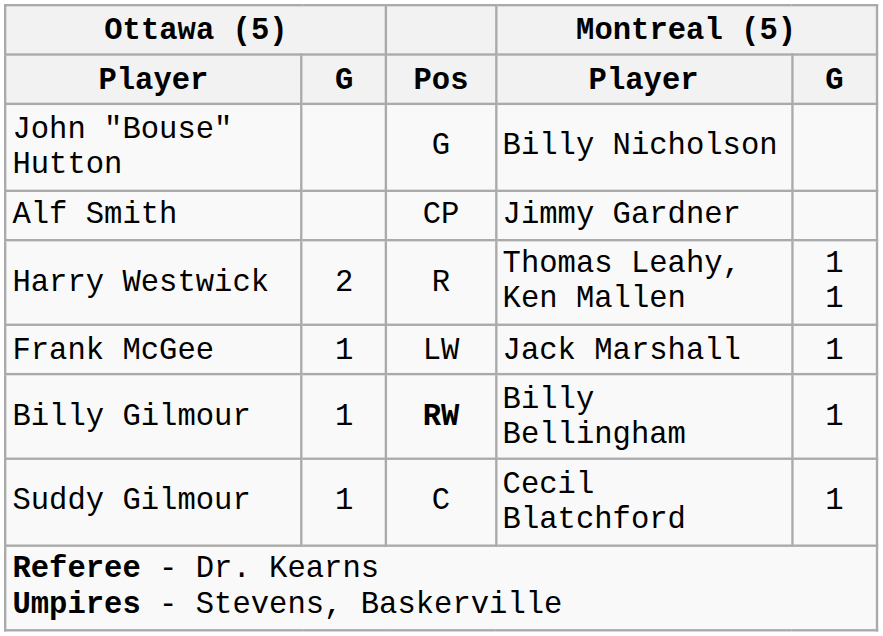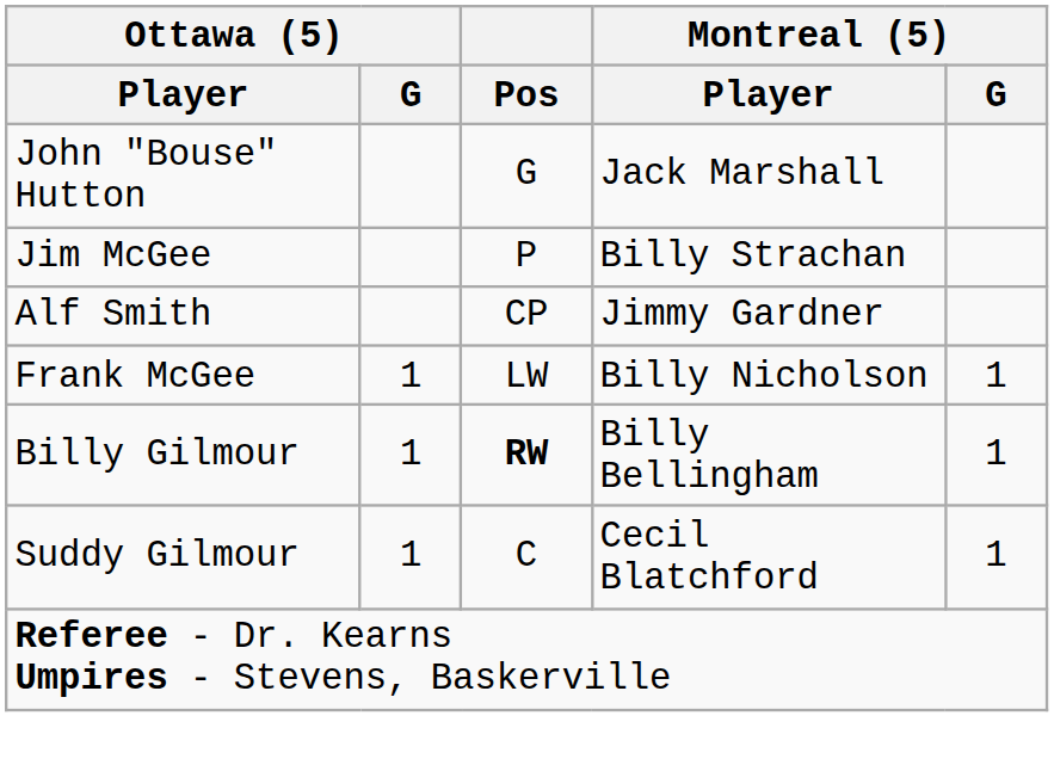John "Bouse" Hutton | Montreal (5) / Player: Billy Nicholson -> Jack Marshall
+ row: Jim McGee | P | Billy Strachan
- row: Harry Westwick | 2 | R | Thomas Leahy, Ken Mallen | 1 1
Frank McGee | Montreal (5) / Player: Jack Marshall -> Billy Nicholson
